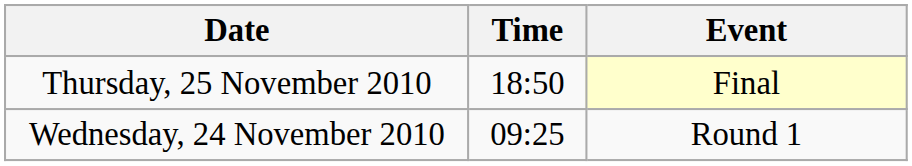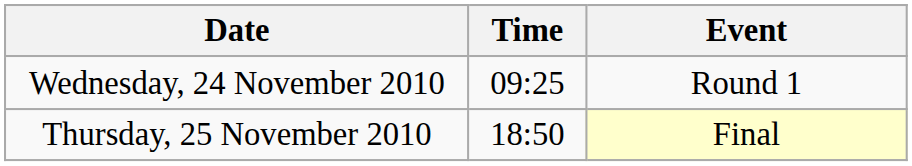rows swapped: Wednesday, 24 November 2010 <-> Thursday, 25 November 2010
